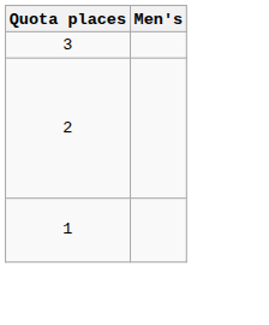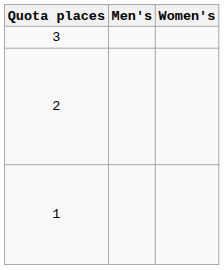+ column: Women's
